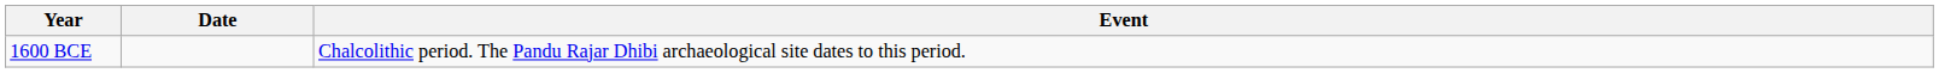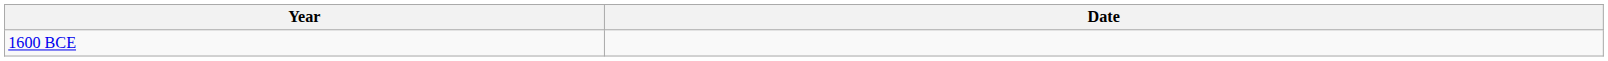- column: Event | Chalcolithic period. The Pandu Rajar Dhibi archaeological site dates to this period.
